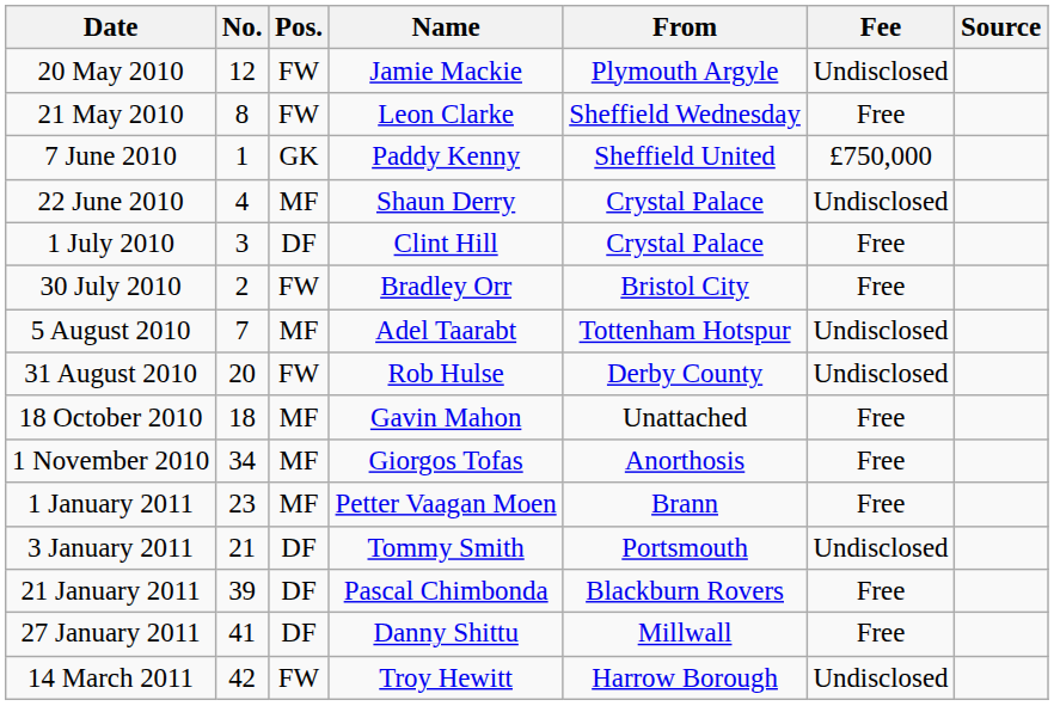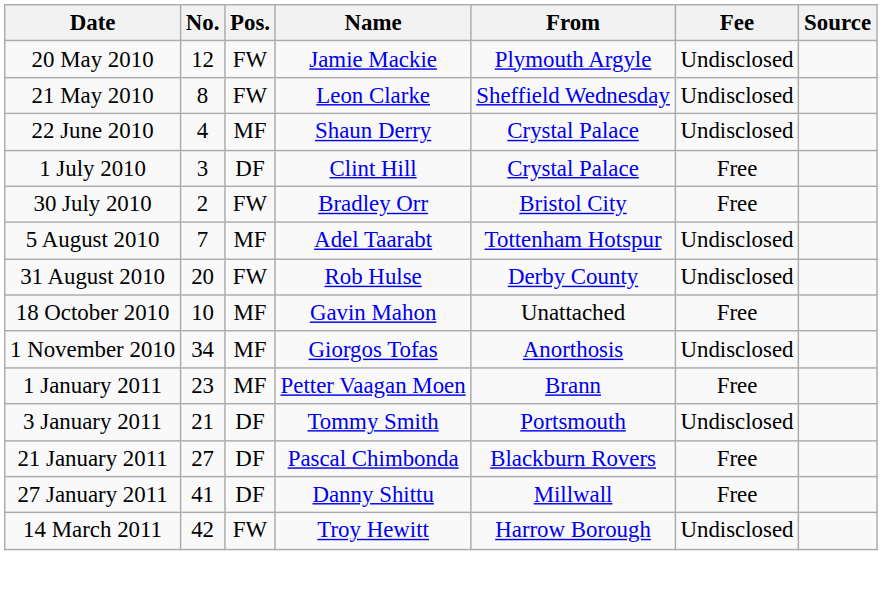21 May 2010 | Fee: Free -> Undisclosed
- row: 7 June 2010 | 1 | GK | Paddy Kenny | Sheffield United | £750,000
18 October 2010 | No.: 18 -> 10
1 November 2010 | Fee: Free -> Undisclosed
21 January 2011 | No.: 39 -> 27
